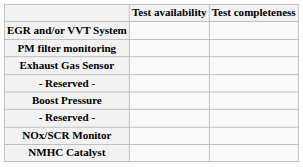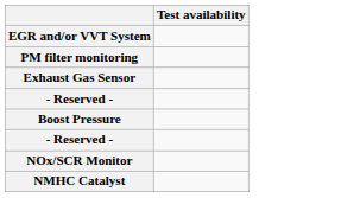- column: Test completeness
